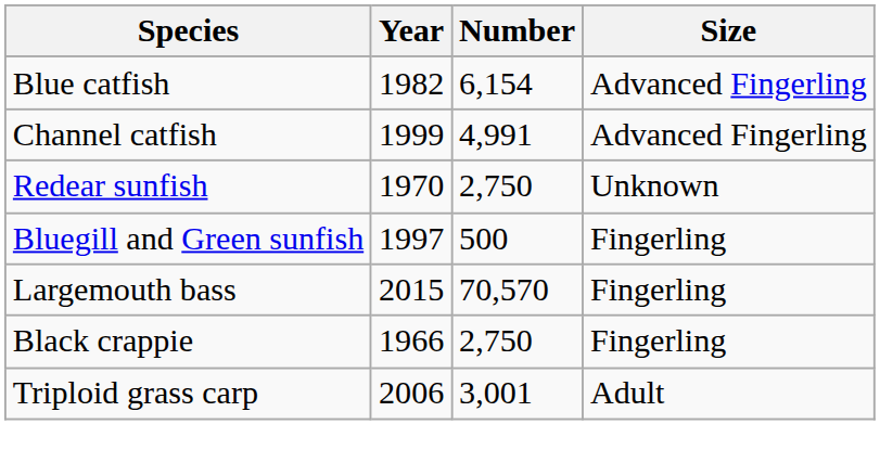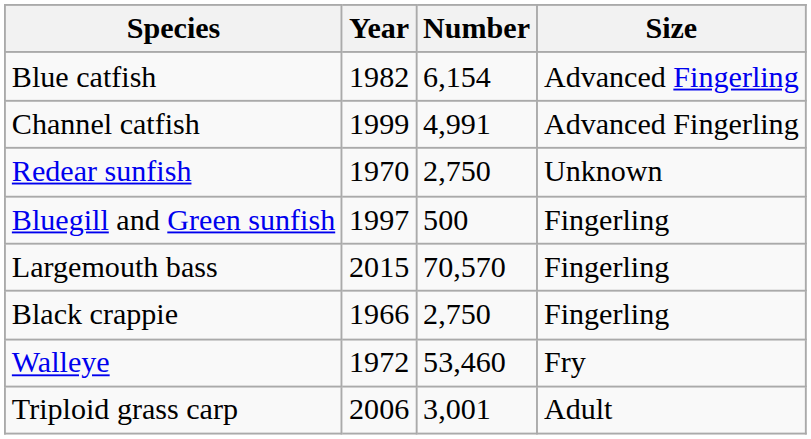+ row: Walleye | 1972 | 53,460 | Fry
